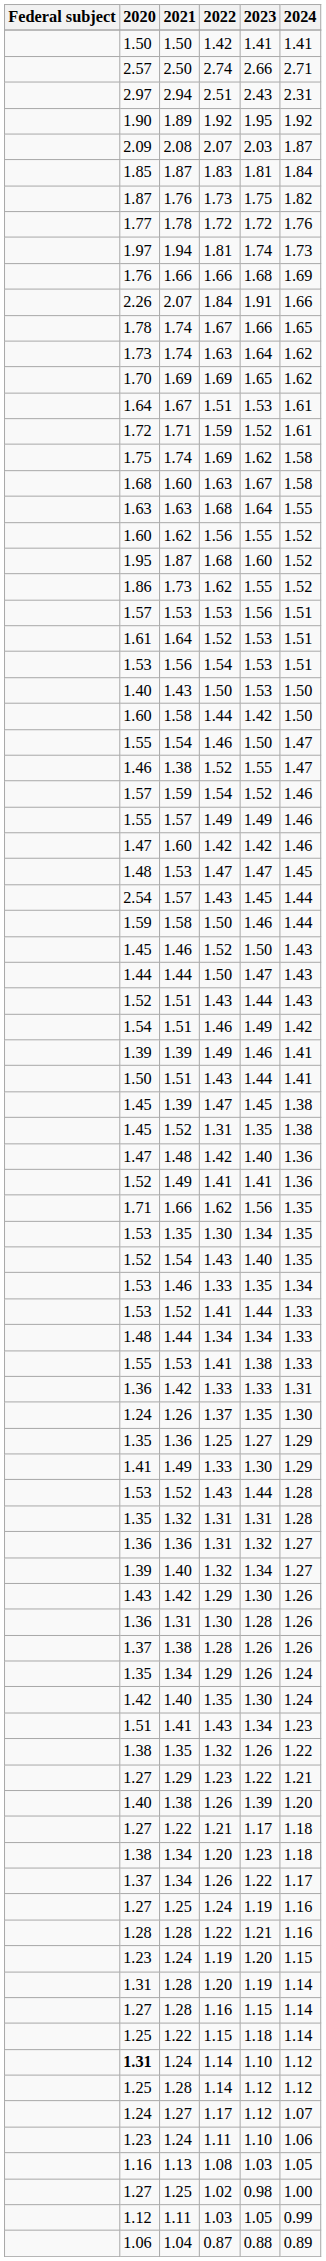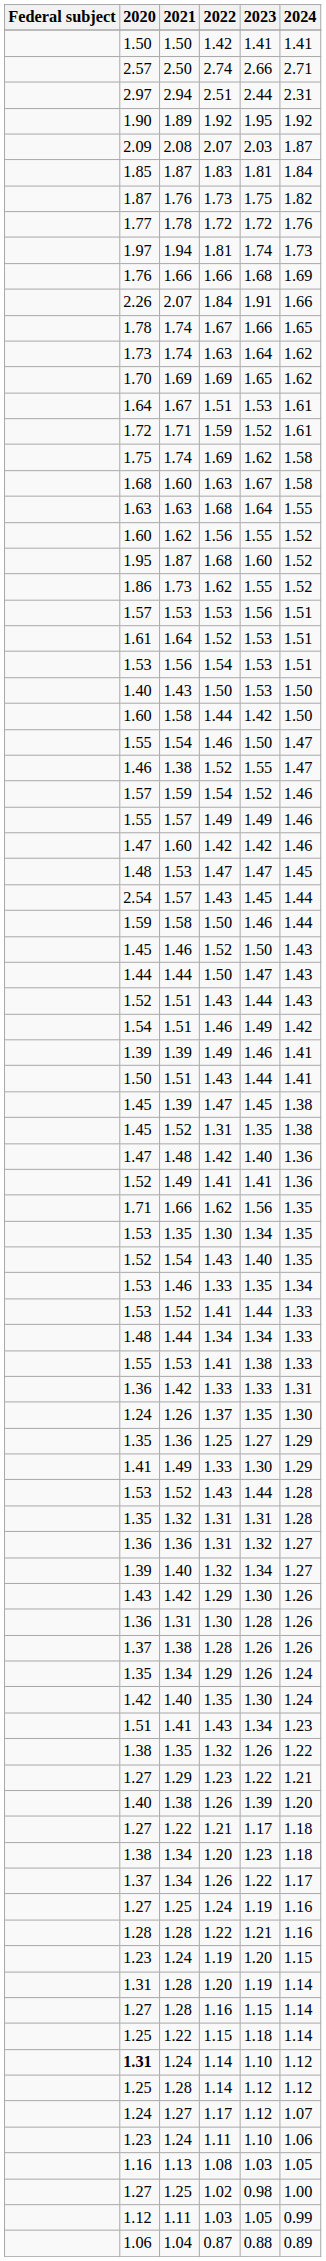2.51 | 2023: 2.43 -> 2.44
